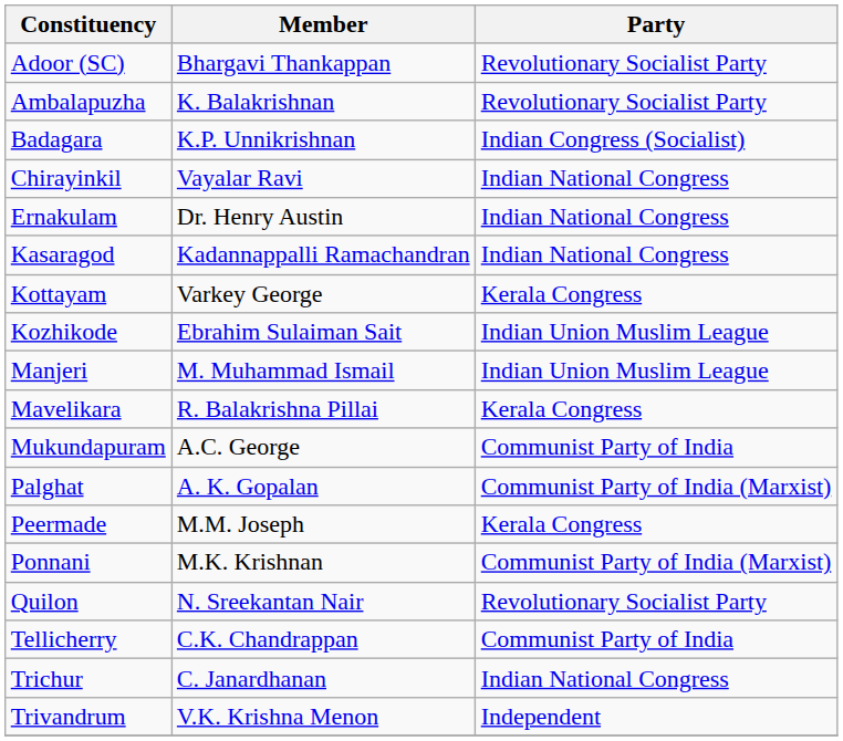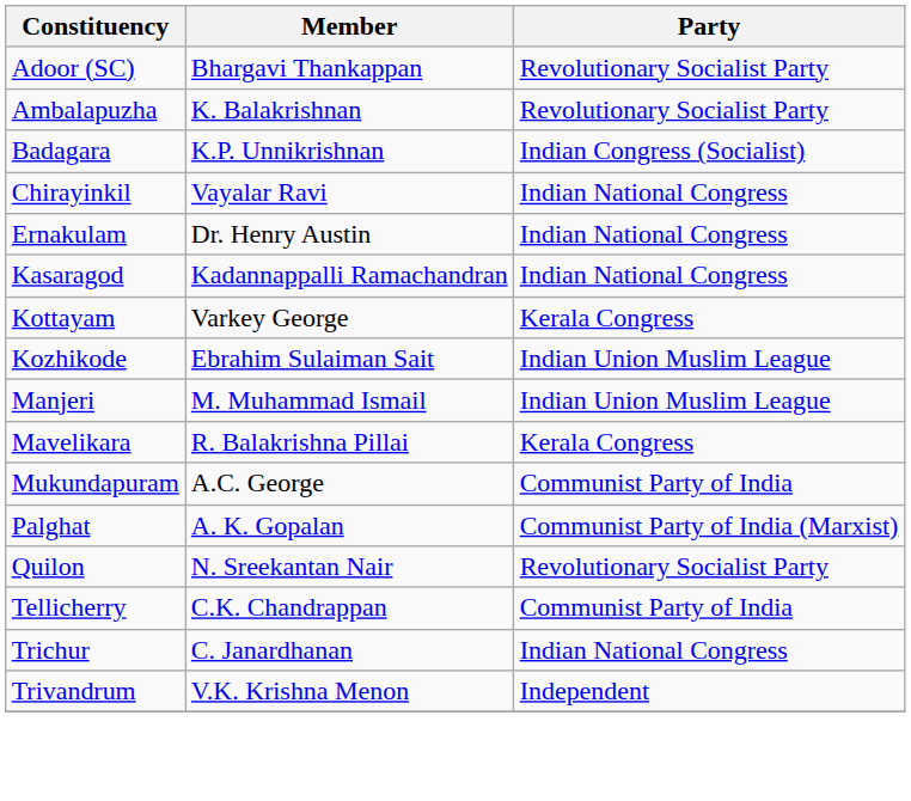- row: Peermade | M.M. Joseph | Kerala Congress
- row: Ponnani | M.K. Krishnan | Communist Party of India (Marxist)
